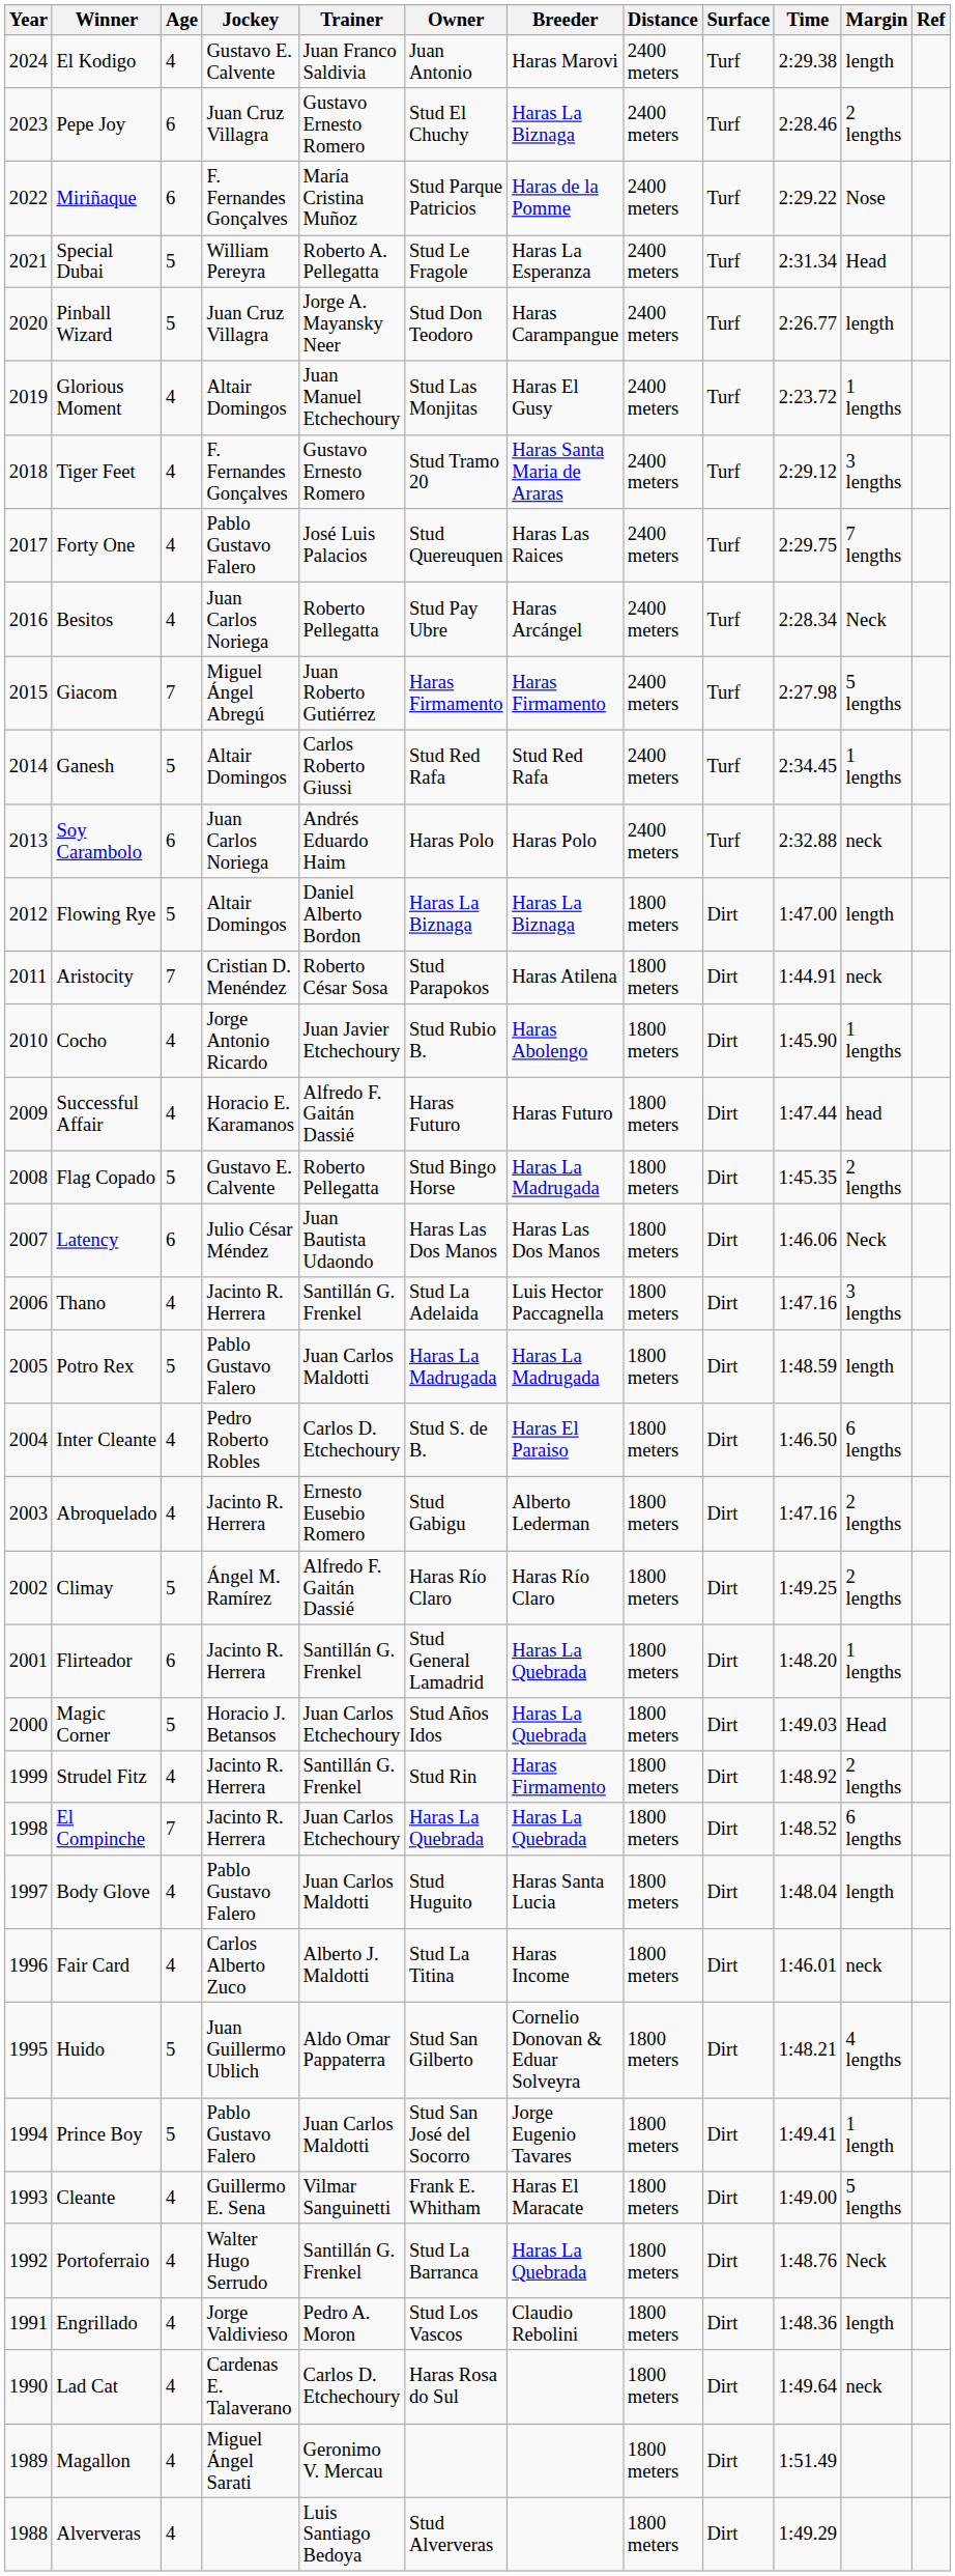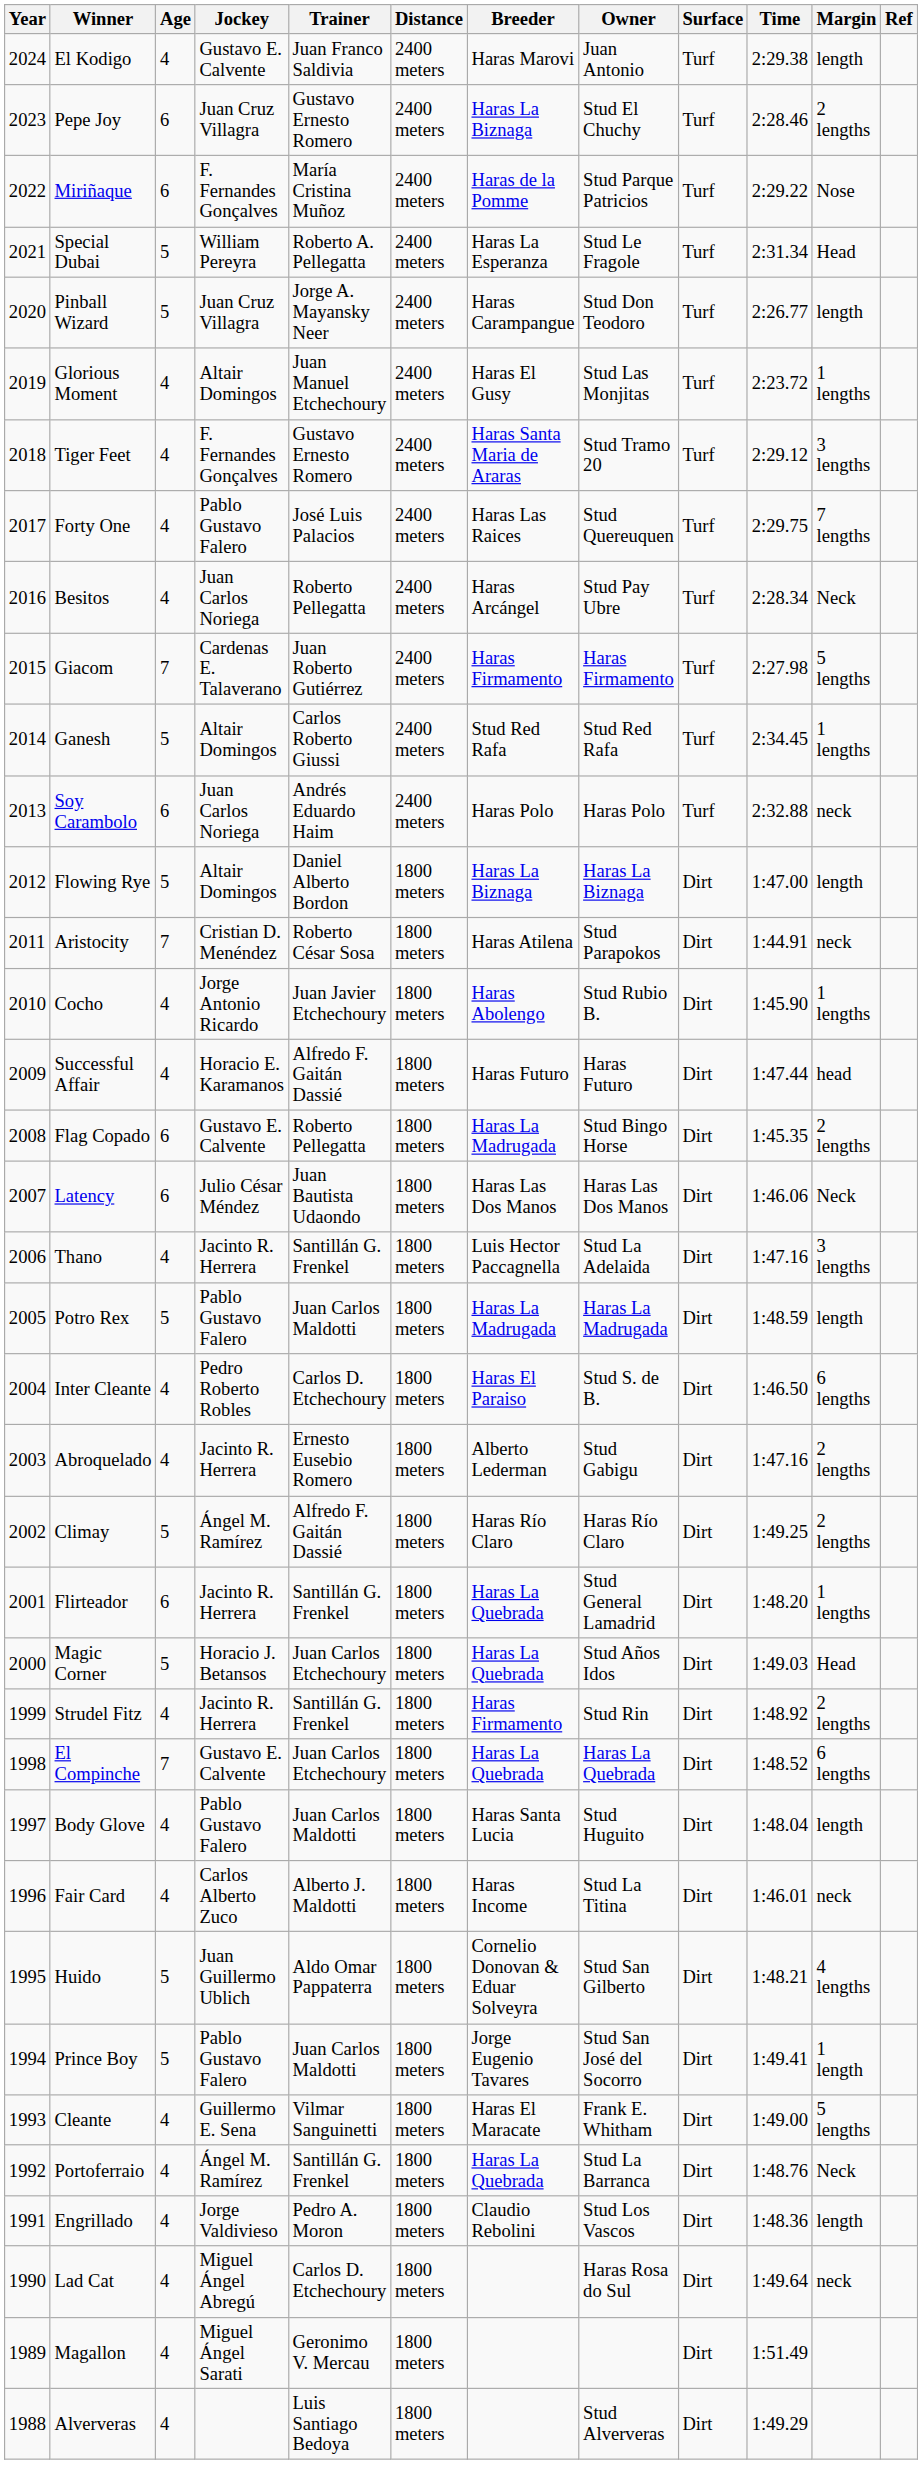columns swapped: Owner <-> Distance
Giacom | Jockey: Miguel Ángel Abregú -> Cardenas E. Talaverano
Flag Copado | Age: 5 -> 6
El Compinche | Jockey: Jacinto R. Herrera -> Gustavo E. Calvente
Portoferraio | Jockey: Walter Hugo Serrudo -> Ángel M. Ramírez
Lad Cat | Jockey: Cardenas E. Talaverano -> Miguel Ángel Abregú
